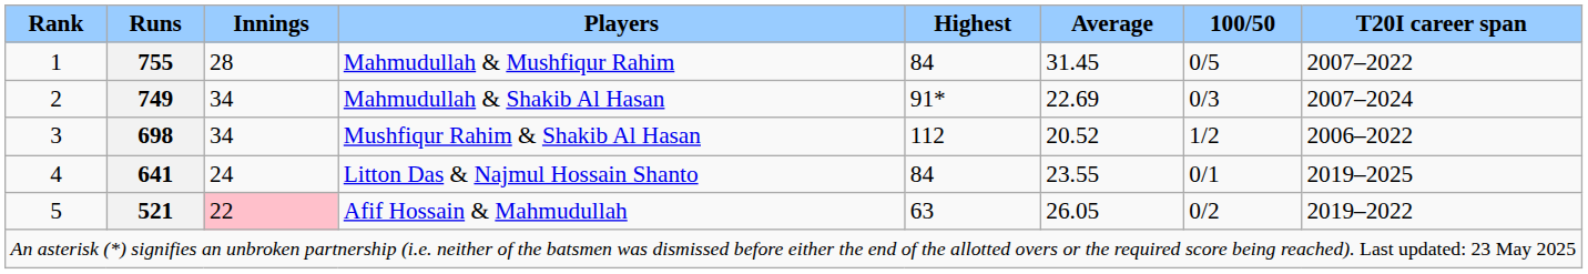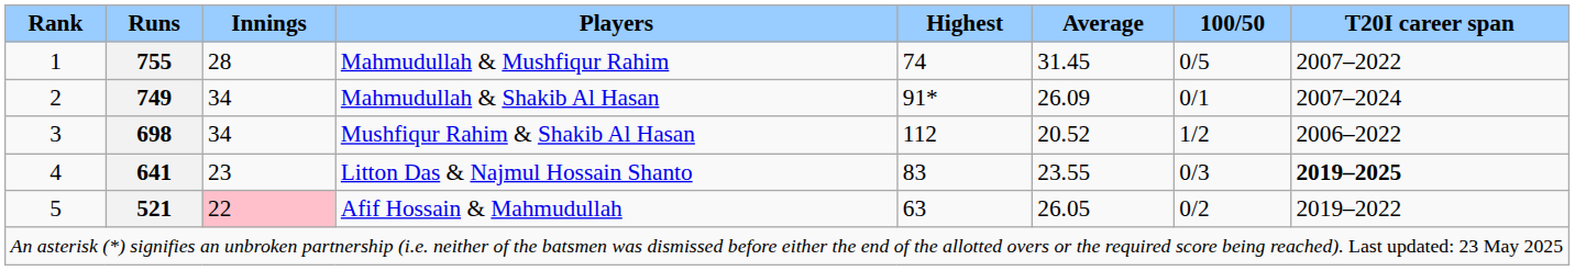Mahmudullah & Mushfiqur Rahim | Highest: 84 -> 74
Mahmudullah & Shakib Al Hasan | Average: 22.69 -> 26.09
Mahmudullah & Shakib Al Hasan | 100/50: 0/3 -> 0/1
Litton Das & Najmul Hossain Shanto | Innings: 24 -> 23
Litton Das & Najmul Hossain Shanto | Highest: 84 -> 83
Litton Das & Najmul Hossain Shanto | 100/50: 0/1 -> 0/3
Litton Das & Najmul Hossain Shanto | T20I career span: normal -> bold
